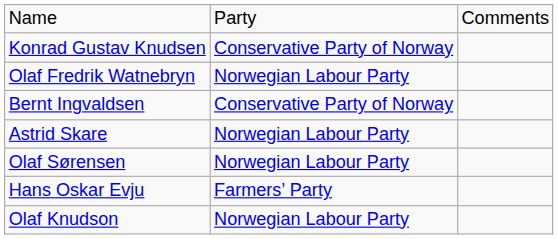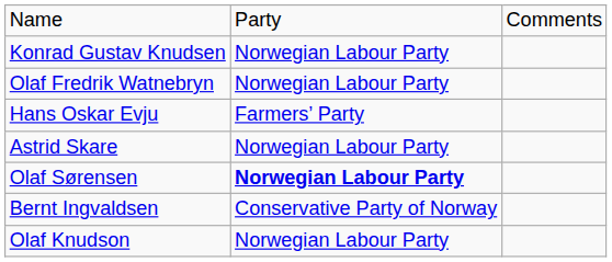Konrad Gustav Knudsen | column 2: Conservative Party of Norway -> Norwegian Labour Party
rows swapped: Bernt Ingvaldsen <-> Hans Oskar Evju
Olaf Sørensen | column 2: normal -> bold
